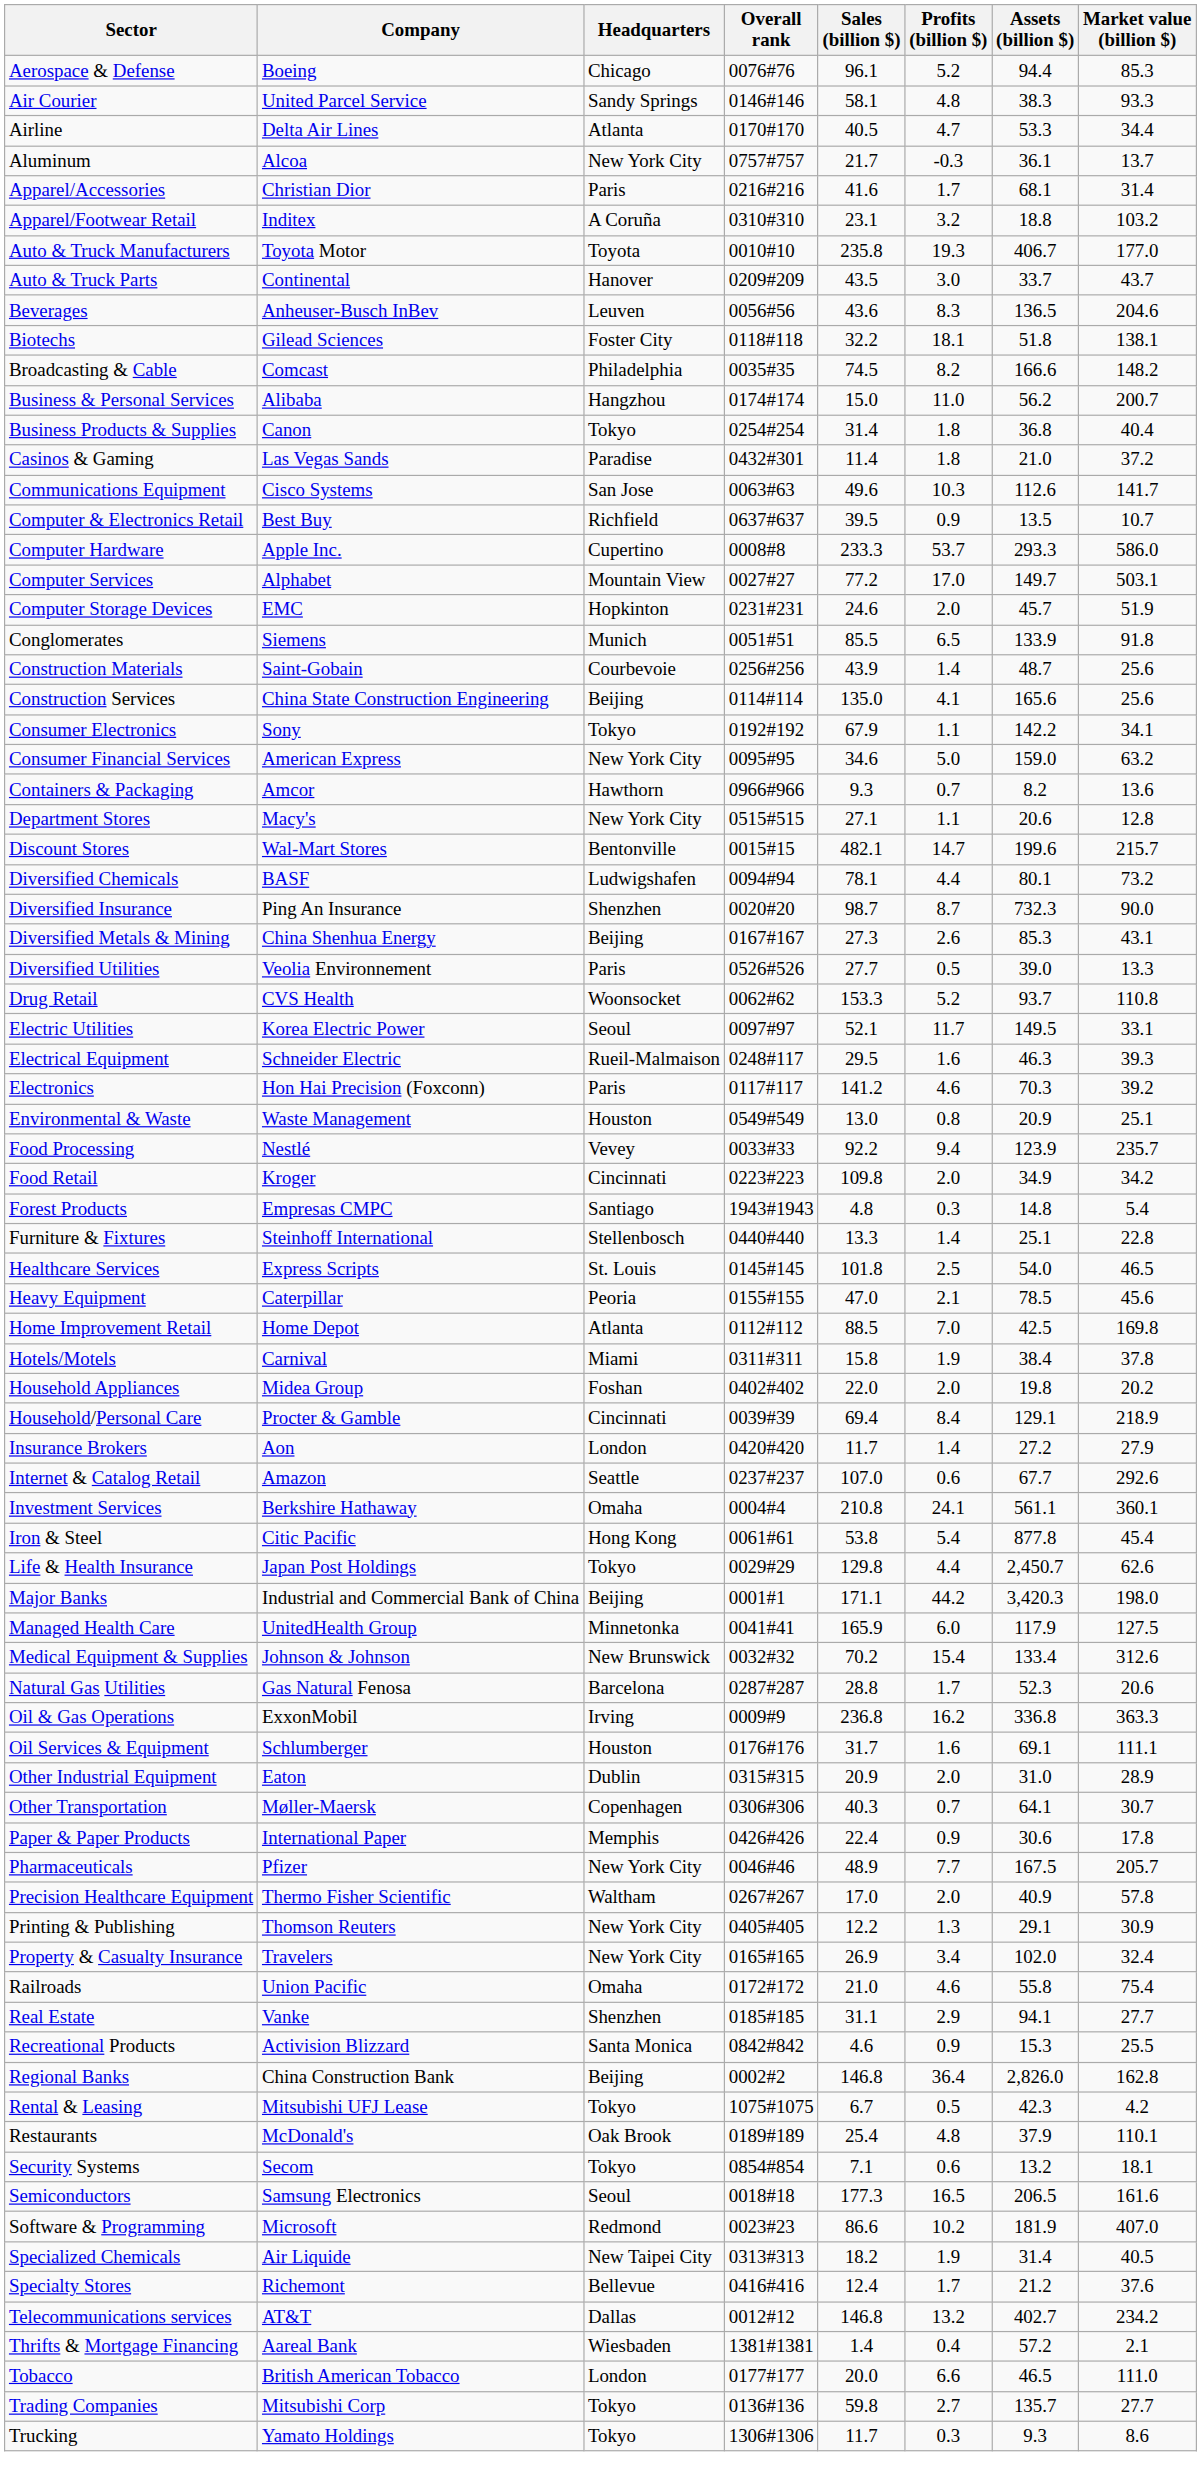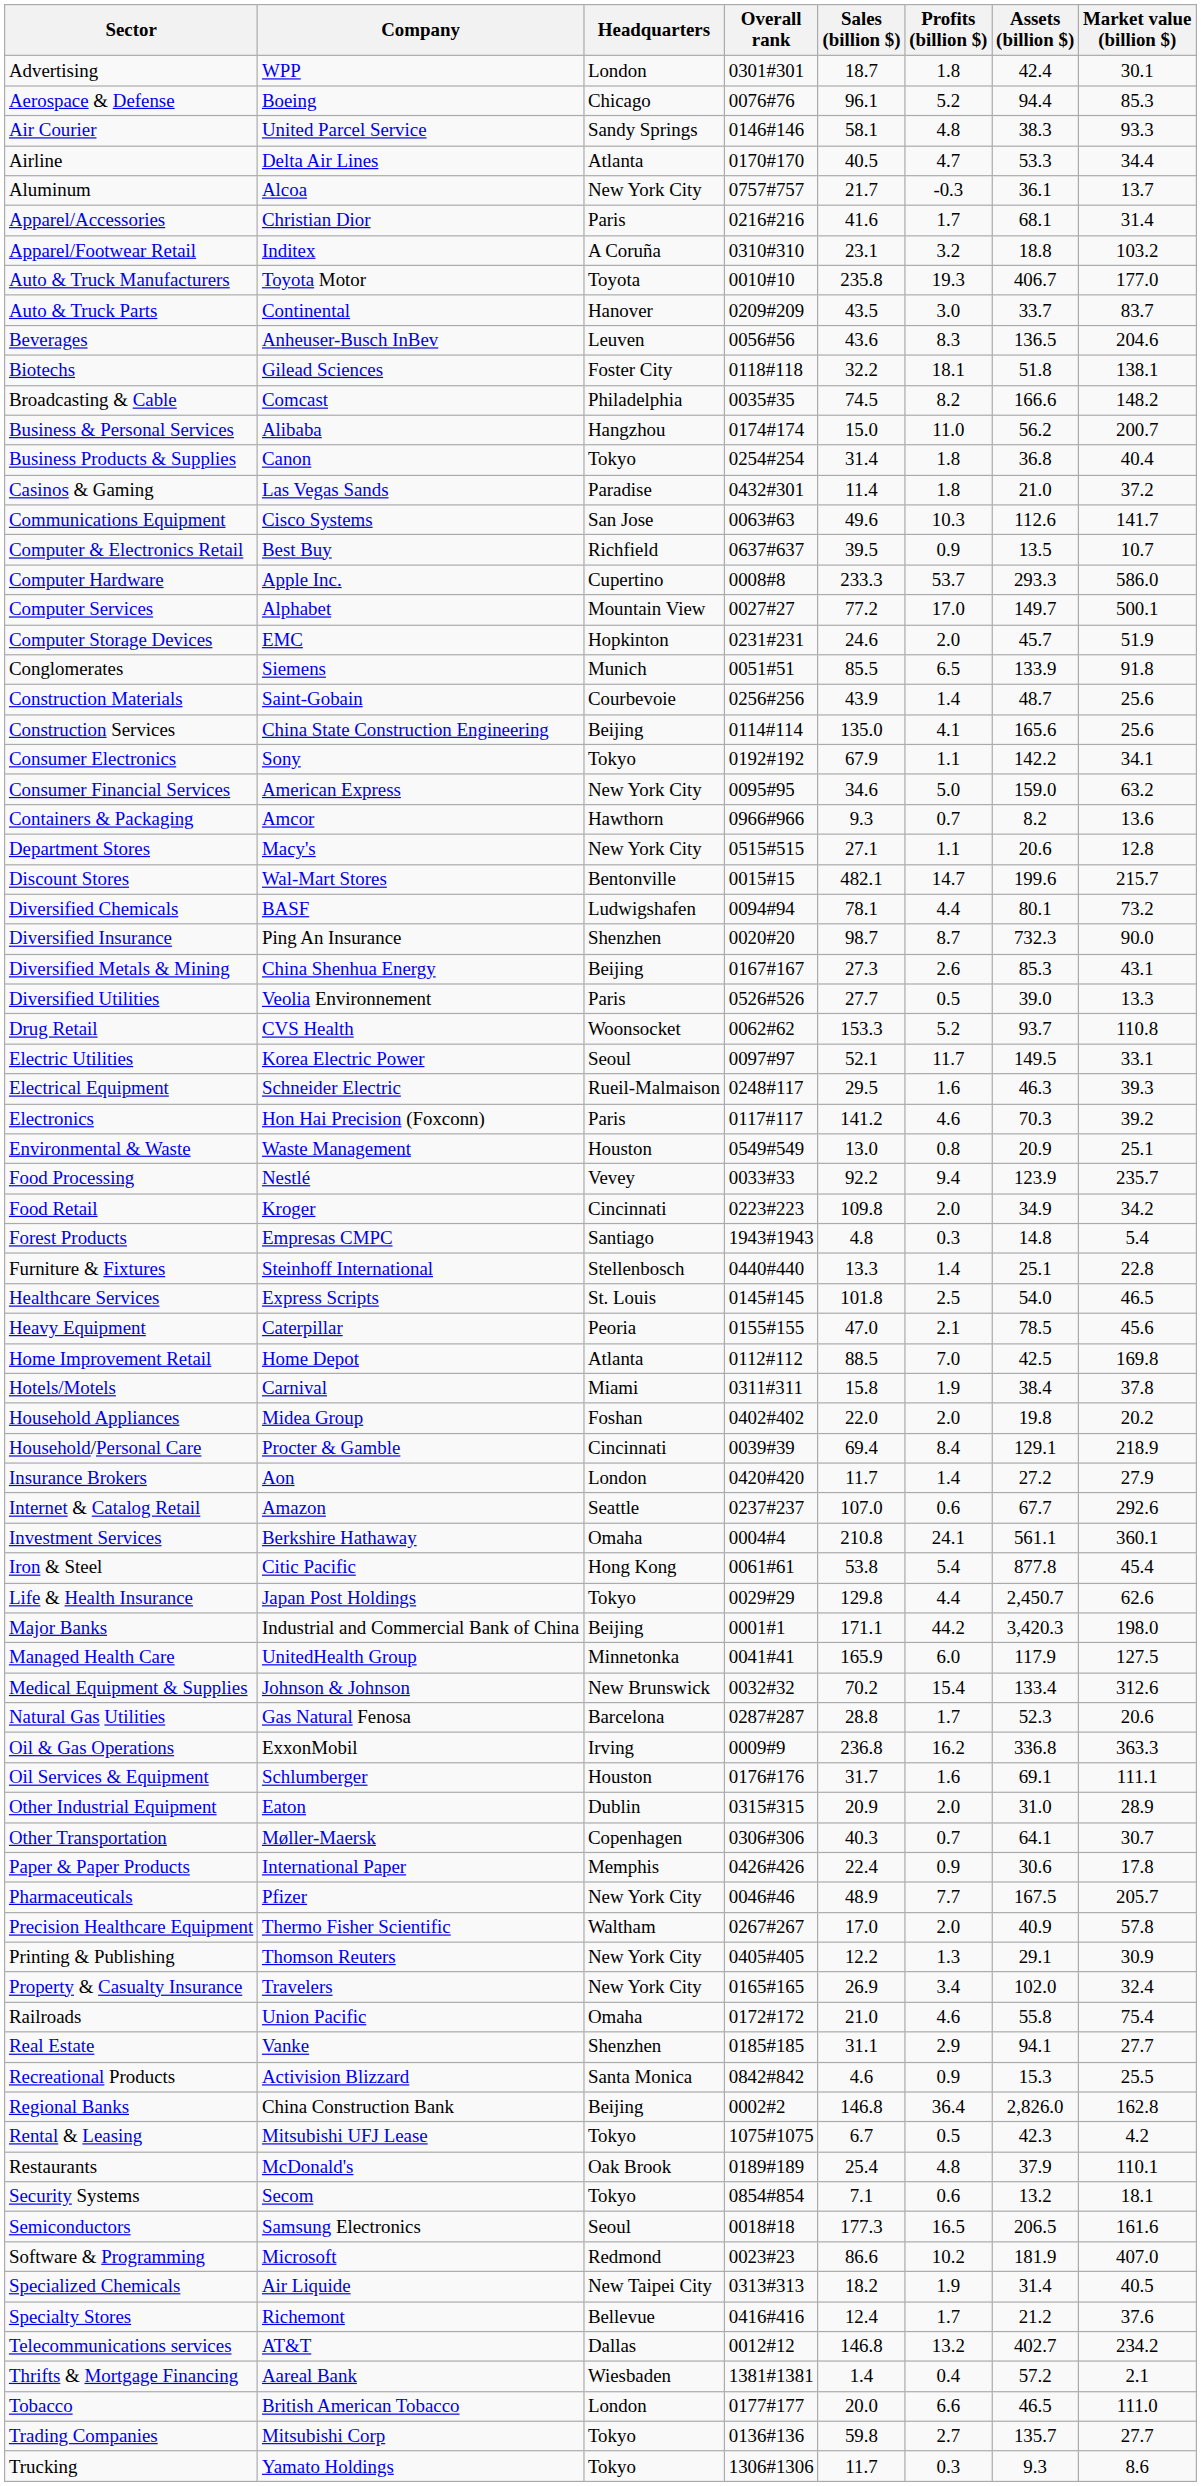+ row: Advertising | WPP | London | 0301#301 | 18.7 | 1.8 | 42.4 | 30.1
Auto & Truck Parts | Market value (billion $): 43.7 -> 83.7
Computer Services | Market value (billion $): 503.1 -> 500.1
